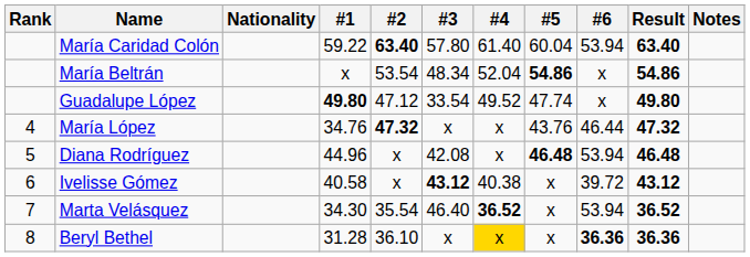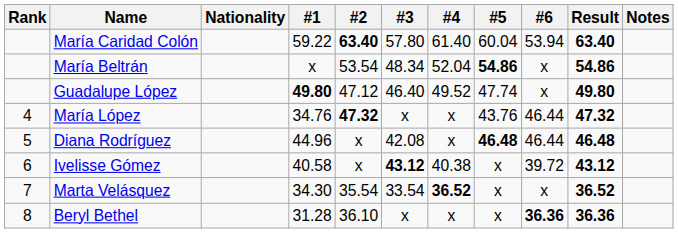Guadalupe López | #3: 33.54 -> 46.40
Diana Rodríguez | #6: 53.94 -> 46.44
Marta Velásquez | #3: 46.40 -> 33.54
Marta Velásquez | #6: 53.94 -> x
Beryl Bethel | #4: gold background -> no background
